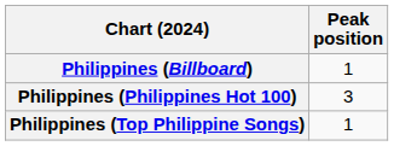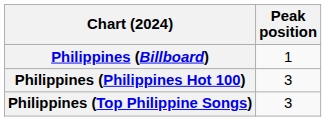Philippines (Top Philippine Songs) | Peak position: 1 -> 3
